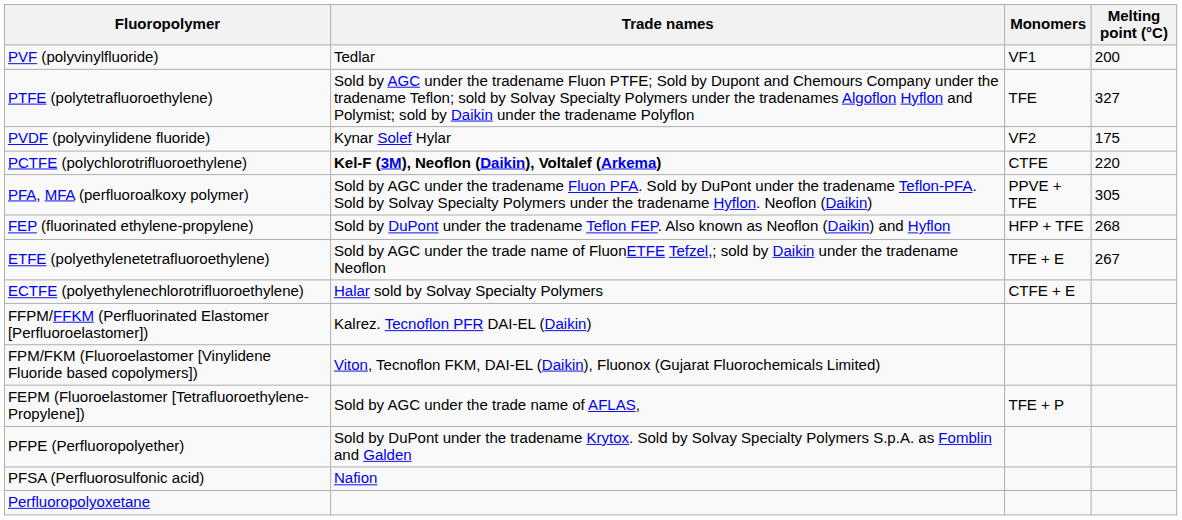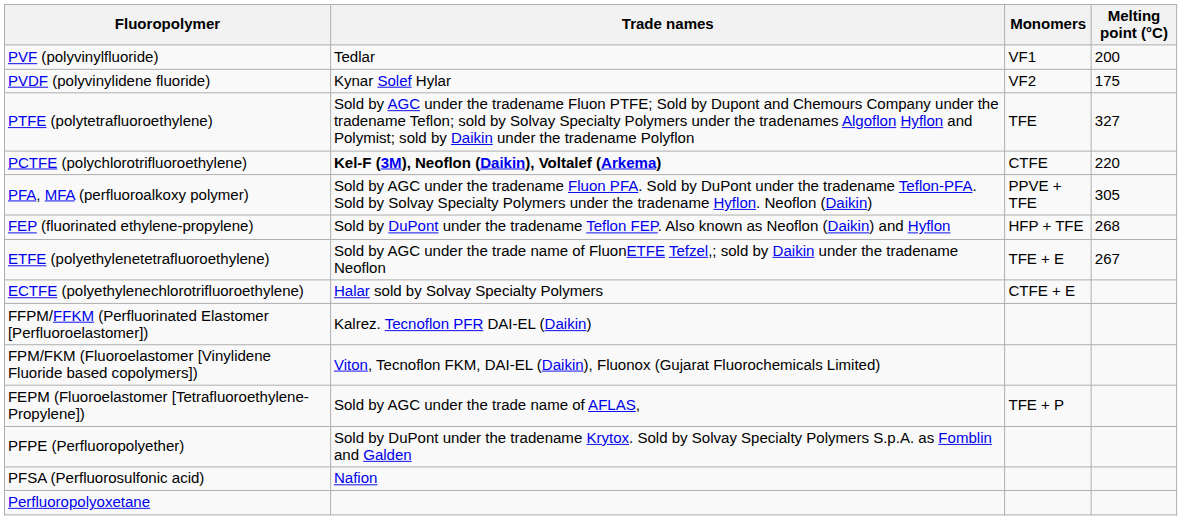rows swapped: PVDF (polyvinylidene fluoride) <-> PTFE (polytetrafluoroethylene)
